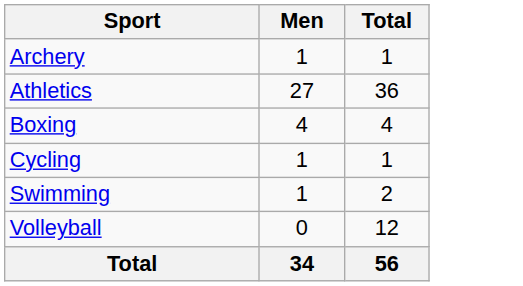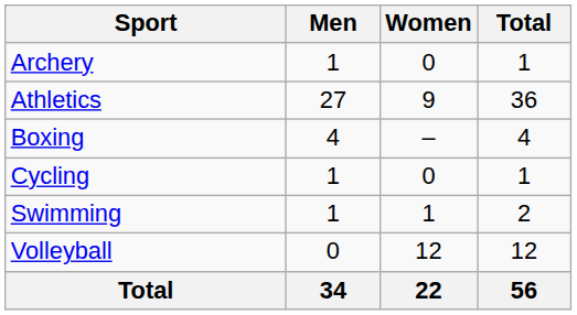+ column: Women | 0 | 9 | – | 0 | 1 | 12 | 22
